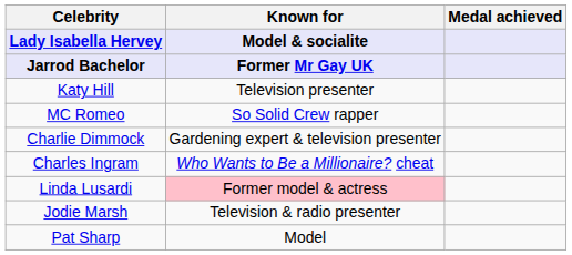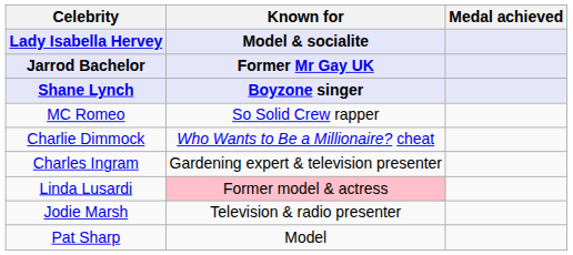+ row: Shane Lynch | Boyzone singer
- row: Katy Hill | Television presenter
Charlie Dimmock | Known for: Gardening expert & television presenter -> Who Wants to Be a Millionaire? cheat
Charles Ingram | Known for: Who Wants to Be a Millionaire? cheat -> Gardening expert & television presenter
